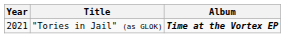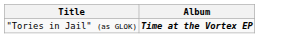- column: Year | 2021
